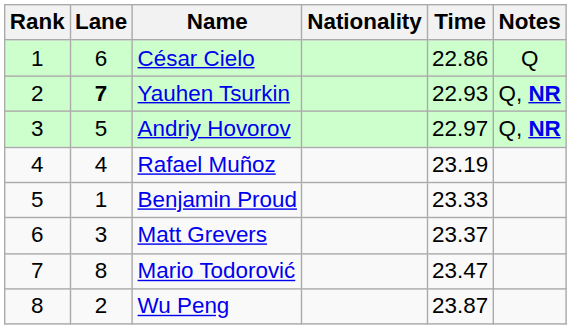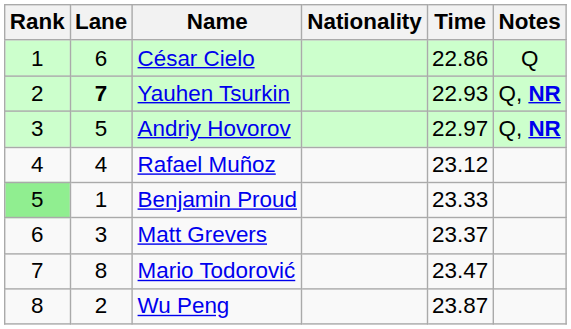Rafael Muñoz | Time: 23.19 -> 23.12
Benjamin Proud | Rank: no background -> lightgreen background
